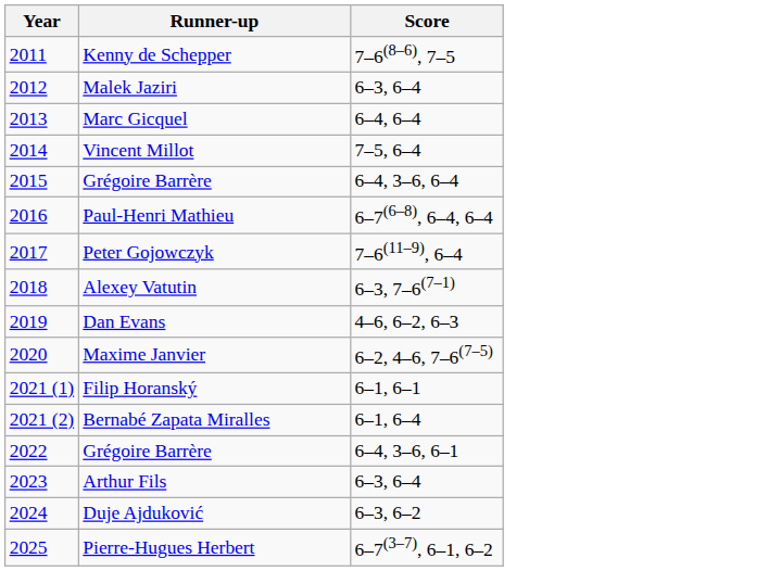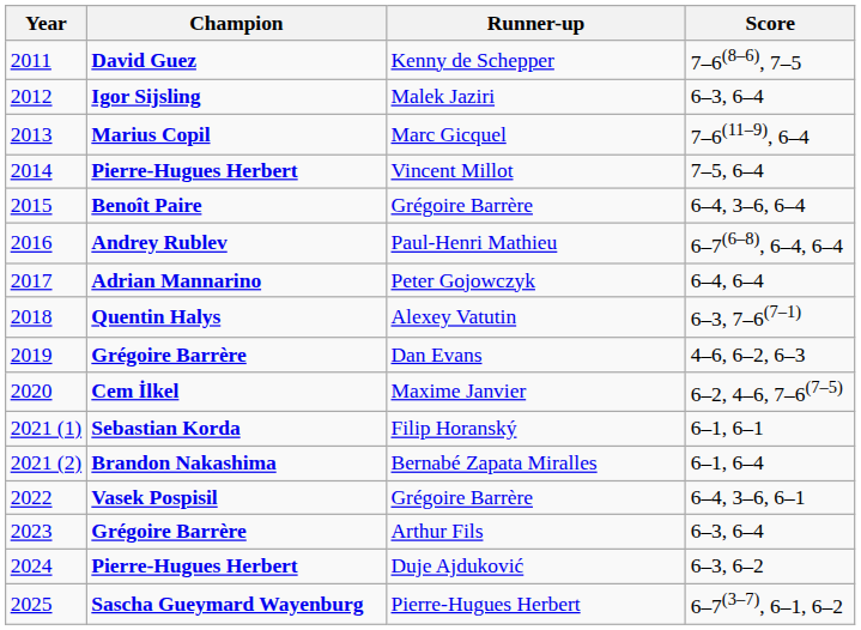+ column: Champion | David Guez | Igor Sijsling | Marius Copil | Pierre-Hugues Herbert | Benoît Paire | Andrey Rublev | Adrian Mannarino | Quentin Halys | Grégoire Barrère | Cem İlkel | Sebastian Korda | Brandon Nakashima | Vasek Pospisil | Grégoire Barrère | Pierre-Hugues Herbert | Sascha Gueymard Wayenburg
Marc Gicquel | Score: 6–4, 6–4 -> 7–6(11–9), 6–4
Peter Gojowczyk | Score: 7–6(11–9), 6–4 -> 6–4, 6–4
